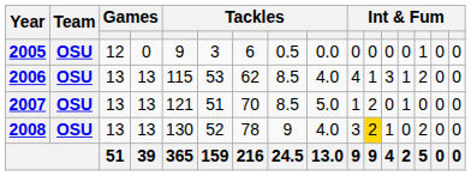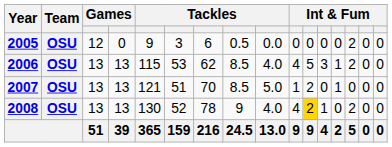2005 | column 14: 1 -> 2
2006 | column 11: 1 -> 5
2008 | column 10: 3 -> 4
